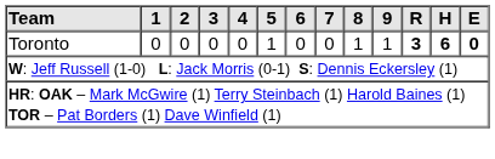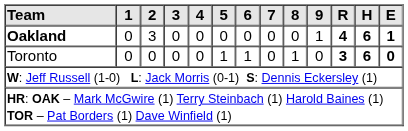+ row: Oakland | 0 | 3 | 0 | 0 | 0 | 0 | 0 | 0 | 1 | 4 | 6 | 1
Toronto | 6: 0 -> 1
Toronto | 9: 1 -> 0
